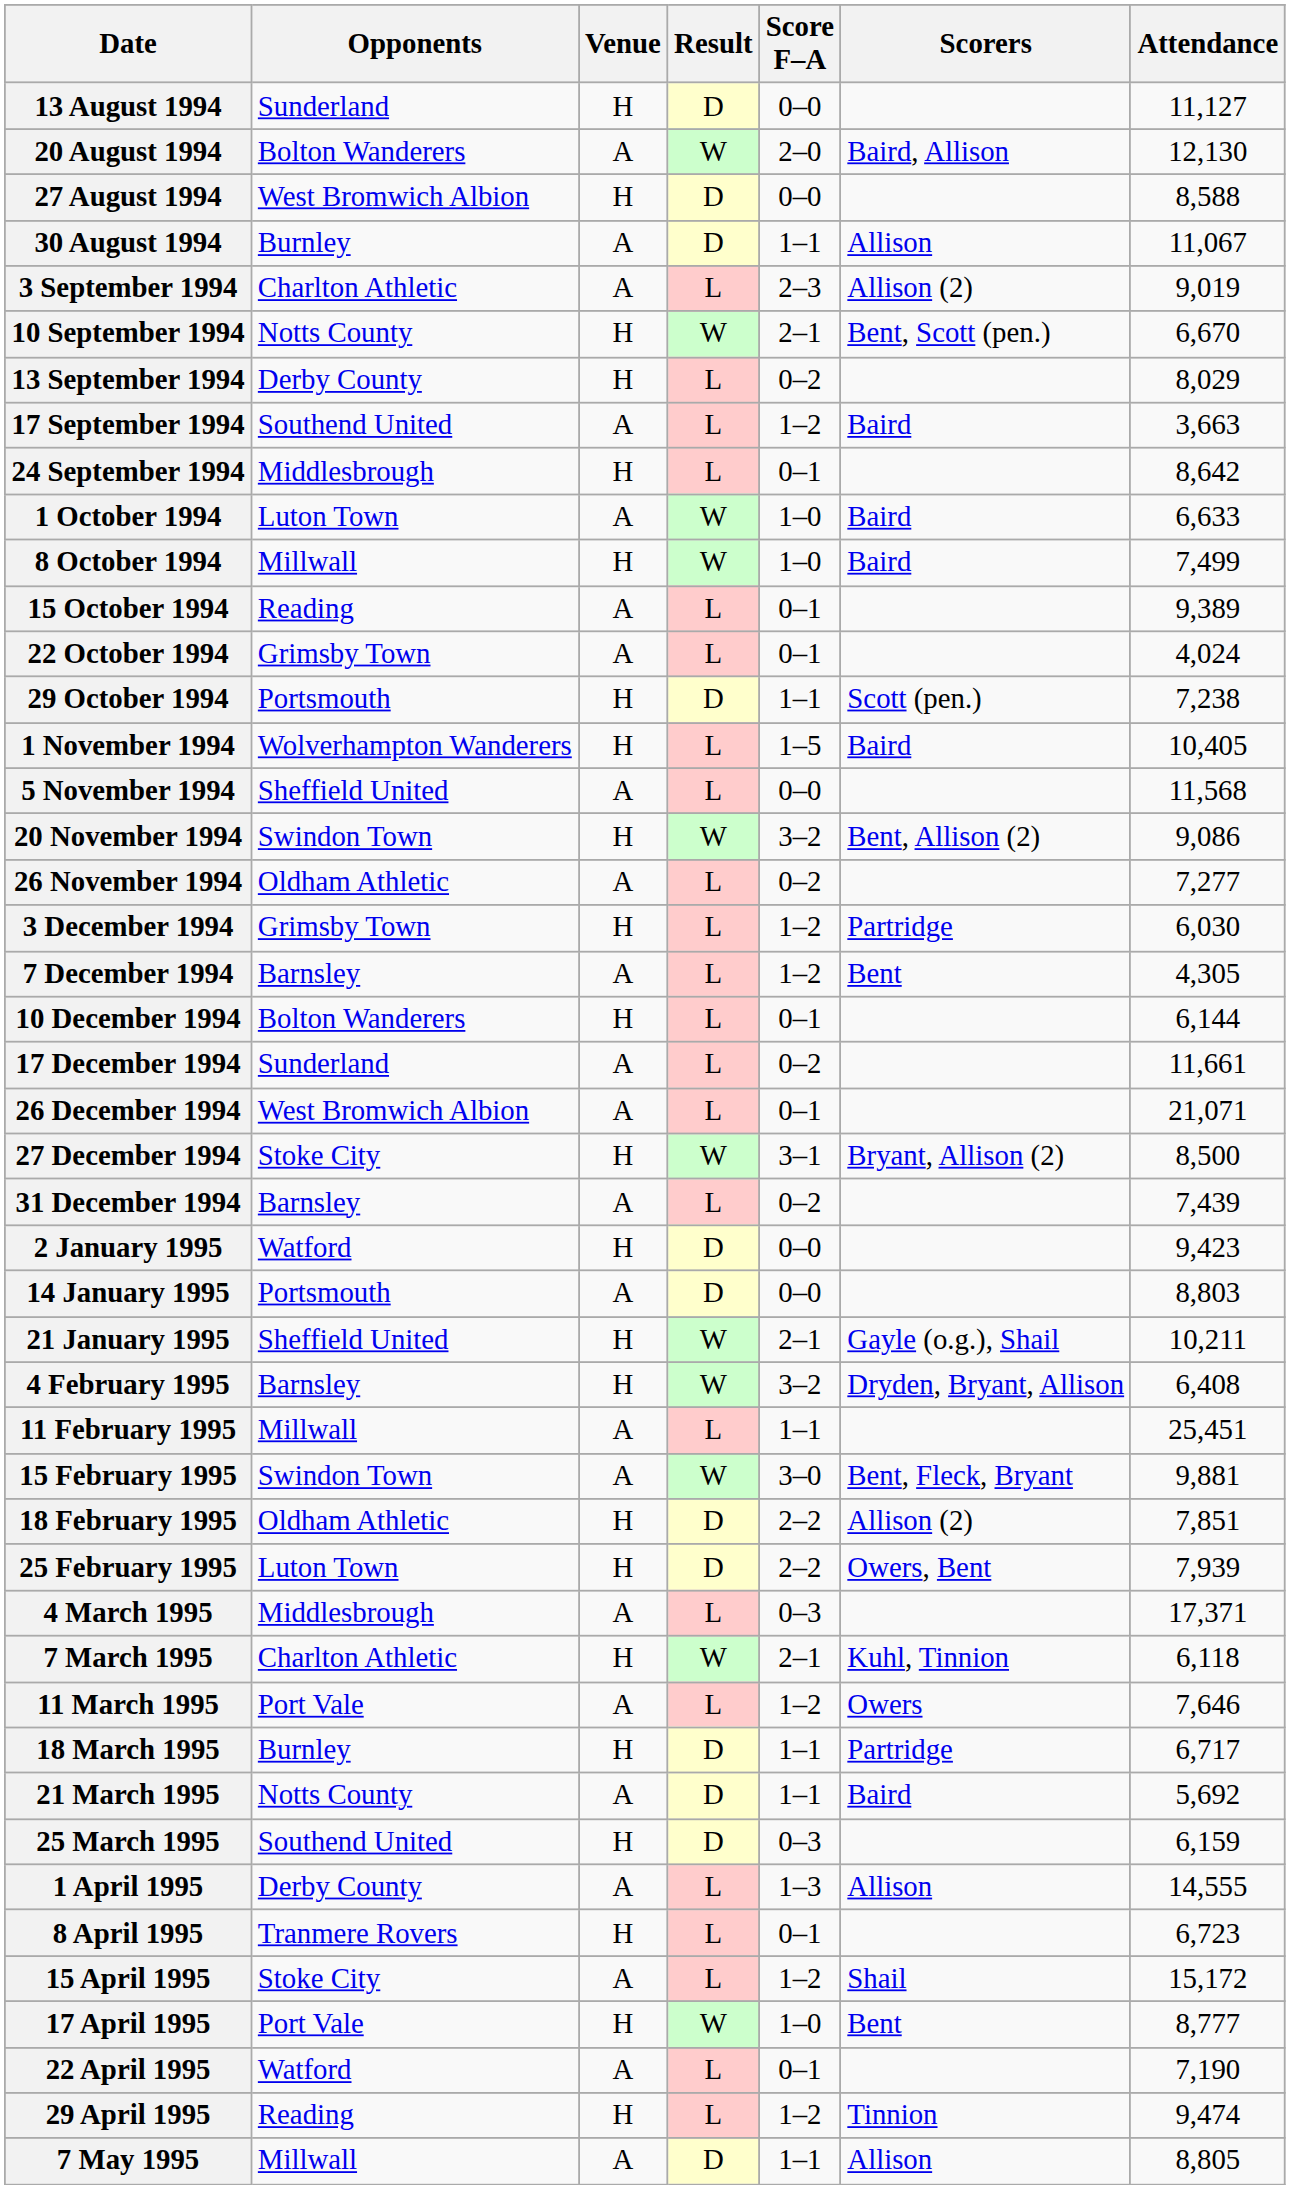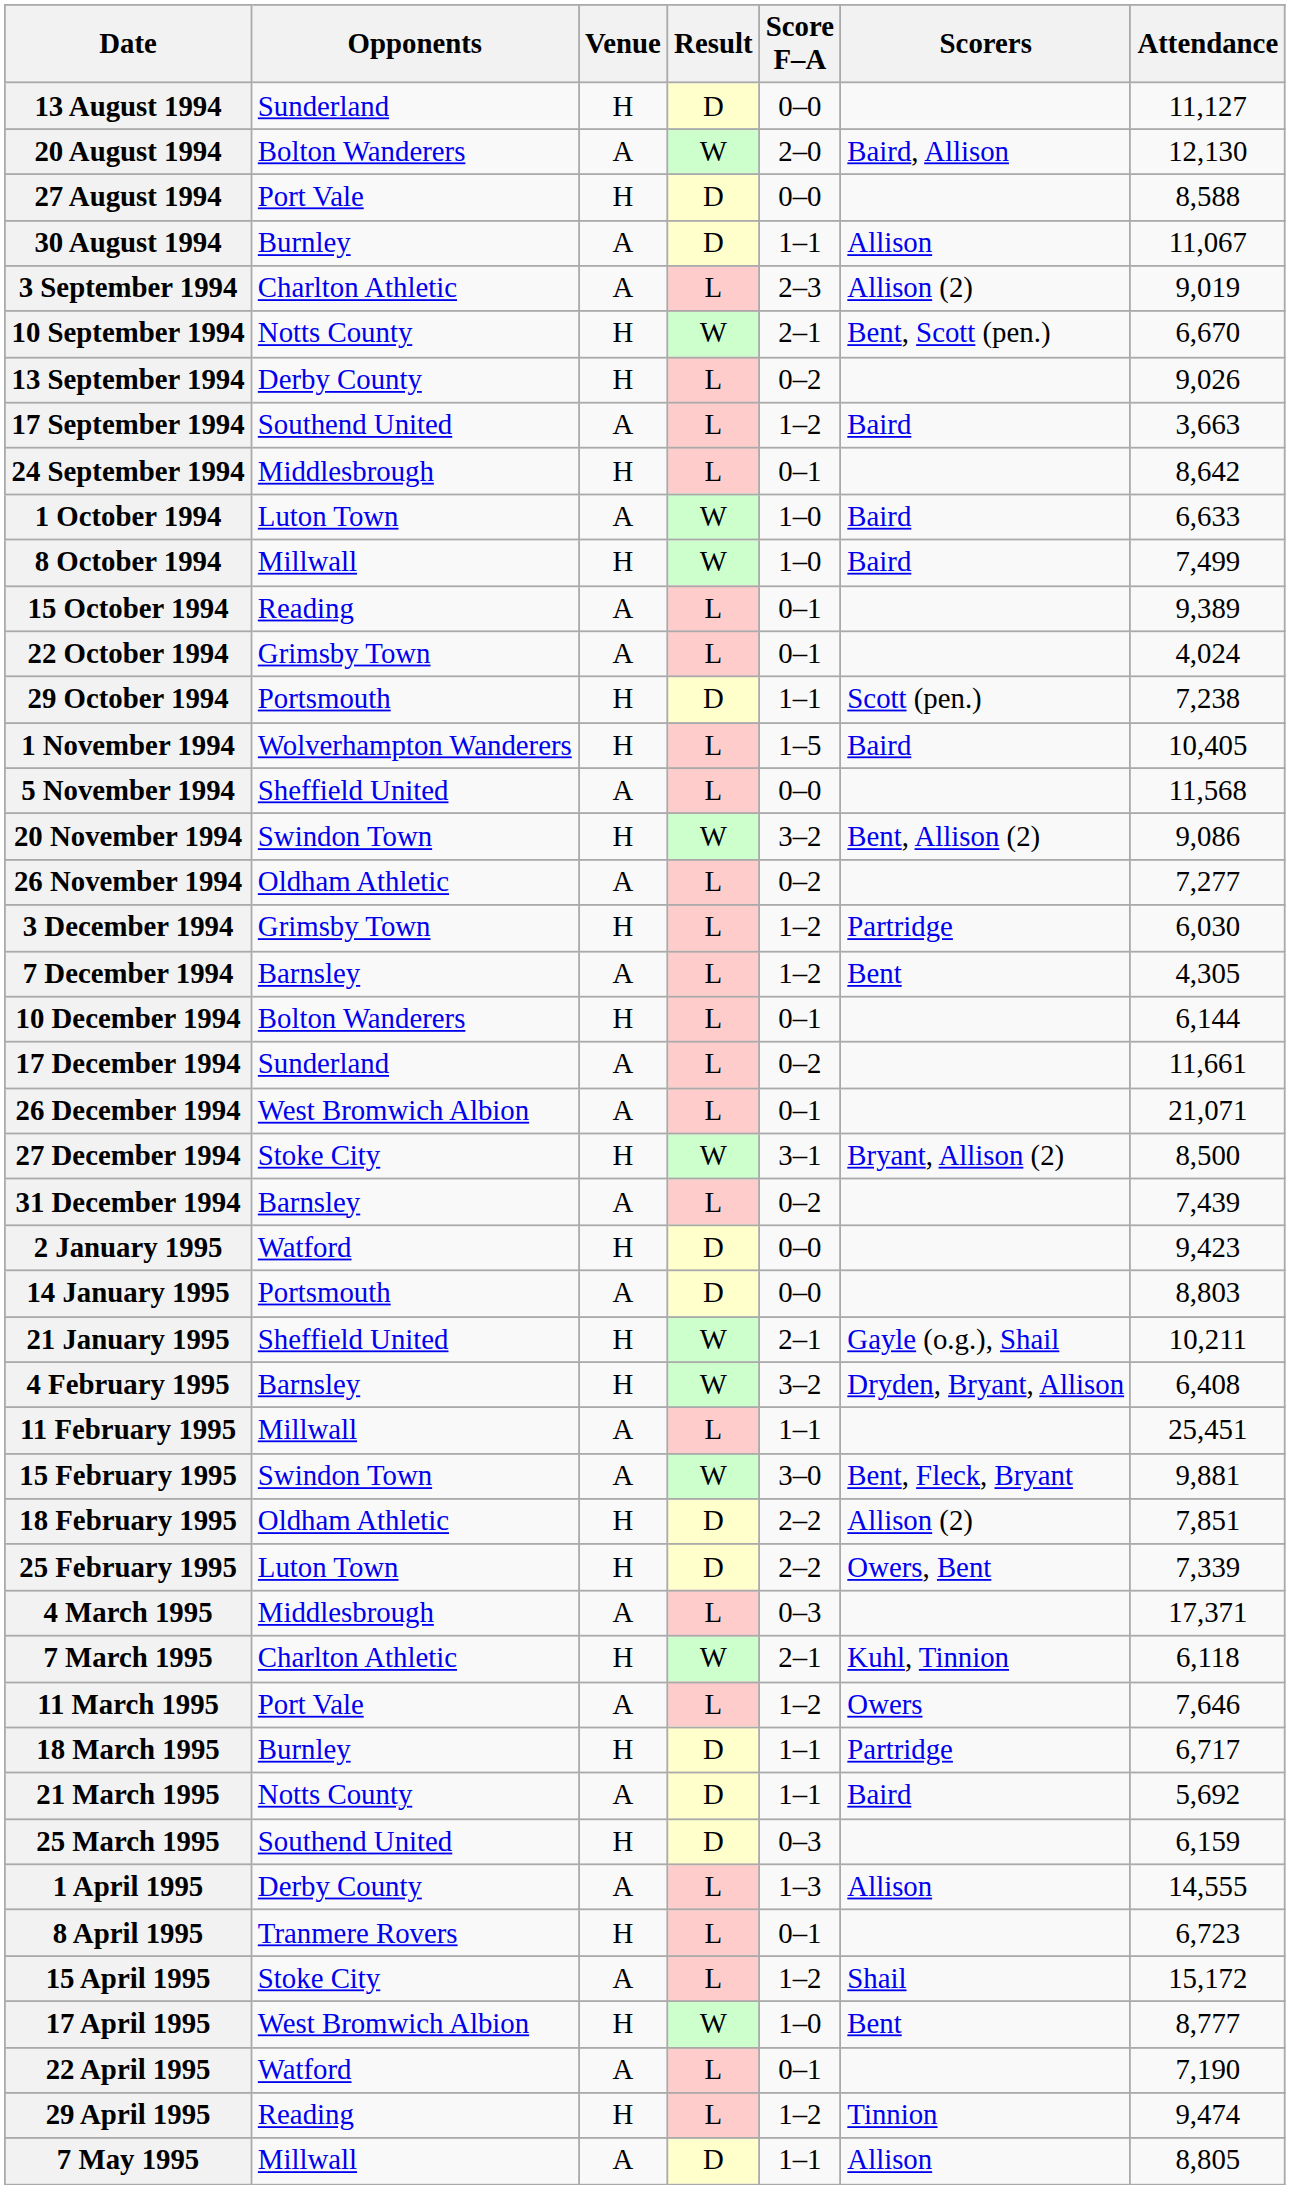27 August 1994 | Opponents: West Bromwich Albion -> Port Vale
13 September 1994 | Attendance: 8,029 -> 9,026
25 February 1995 | Attendance: 7,939 -> 7,339
17 April 1995 | Opponents: Port Vale -> West Bromwich Albion
